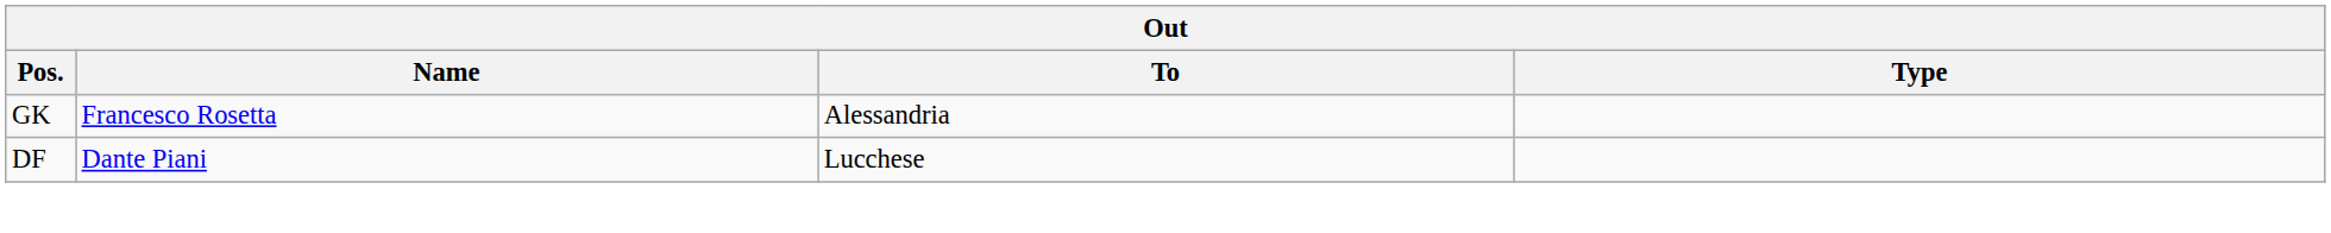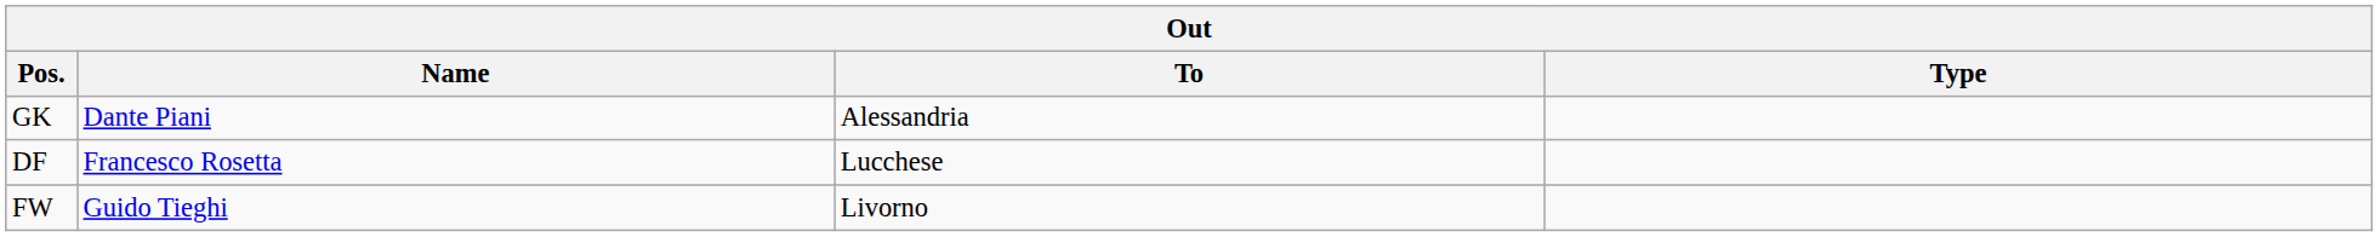GK | Name: Francesco Rosetta -> Dante Piani
DF | Name: Dante Piani -> Francesco Rosetta
+ row: FW | Guido Tieghi | Livorno
